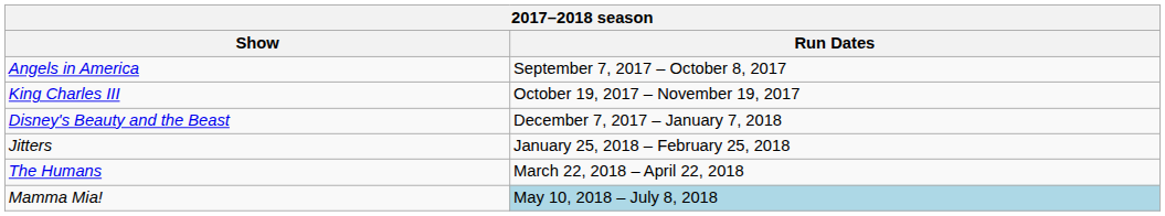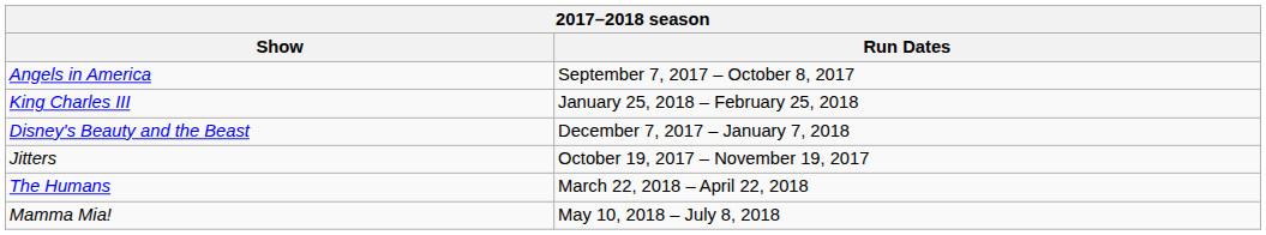King Charles III | Run Dates: October 19, 2017 – November 19, 2017 -> January 25, 2018 – February 25, 2018
Jitters | Run Dates: January 25, 2018 – February 25, 2018 -> October 19, 2017 – November 19, 2017
Mamma Mia! | Run Dates: lightblue background -> no background
